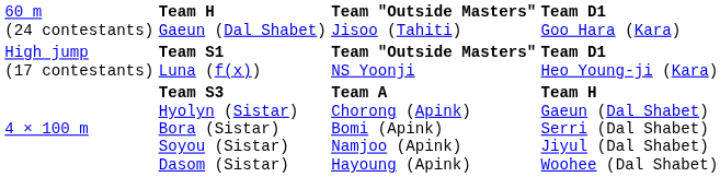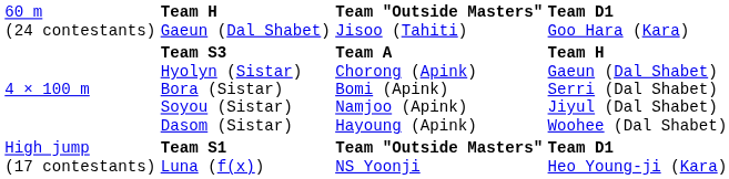rows swapped: 4 × 100 m <-> High jump (17 contestants)
